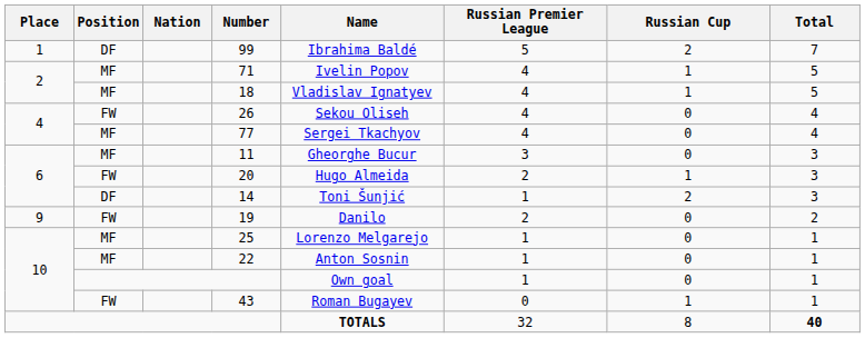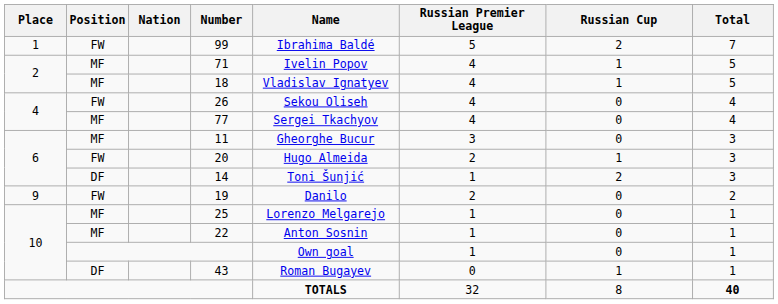99 | Position: DF -> FW
43 | Position: FW -> DF
